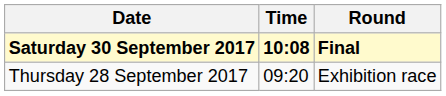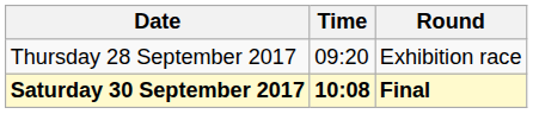rows swapped: Thursday 28 September 2017 <-> Saturday 30 September 2017
